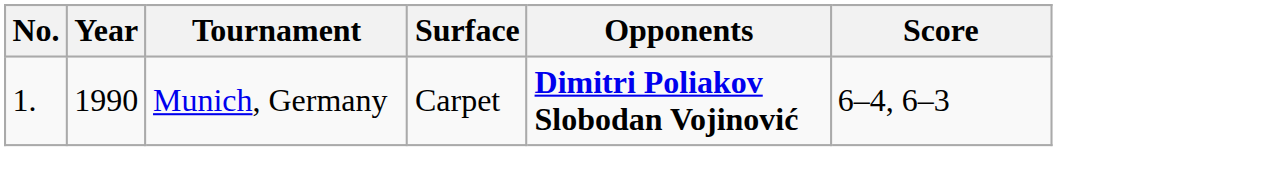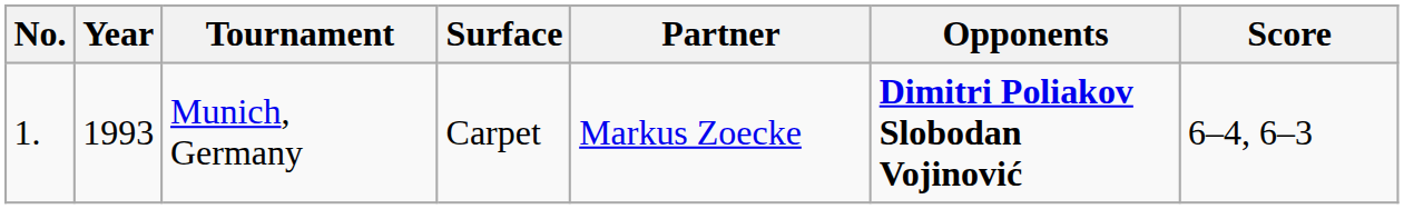+ column: Partner | Markus Zoecke
Munich, Germany | Year: 1990 -> 1993
